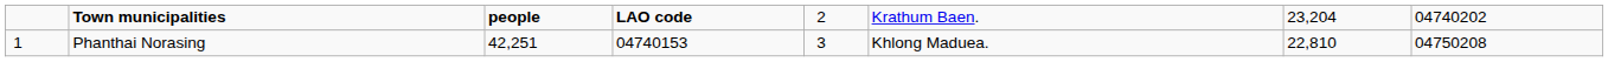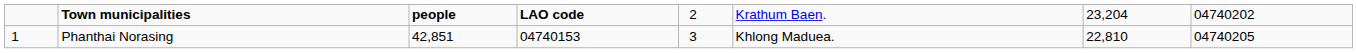Phanthai Norasing | column 3: 42,251 -> 42,851
Phanthai Norasing | column 8: 04750208 -> 04740205
